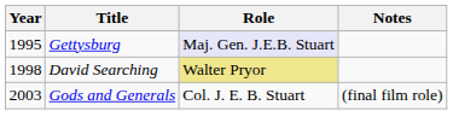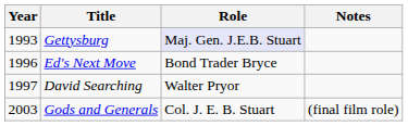Gettysburg | Year: 1995 -> 1993
+ row: 1996 | Ed's Next Move | Bond Trader Bryce
David Searching | Year: 1998 -> 1997
David Searching | Role: khaki background -> no background
